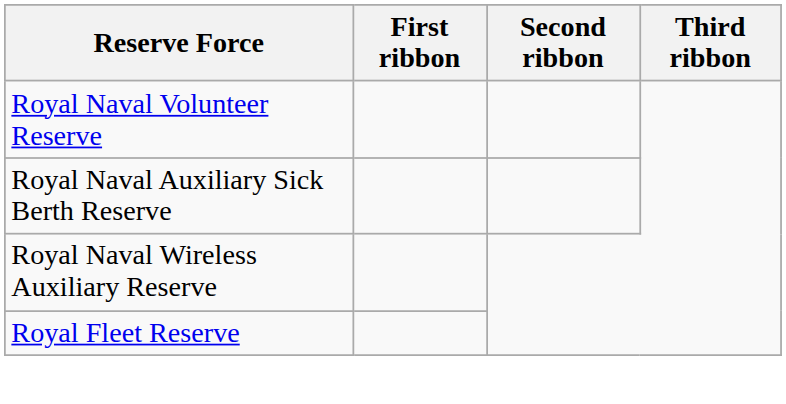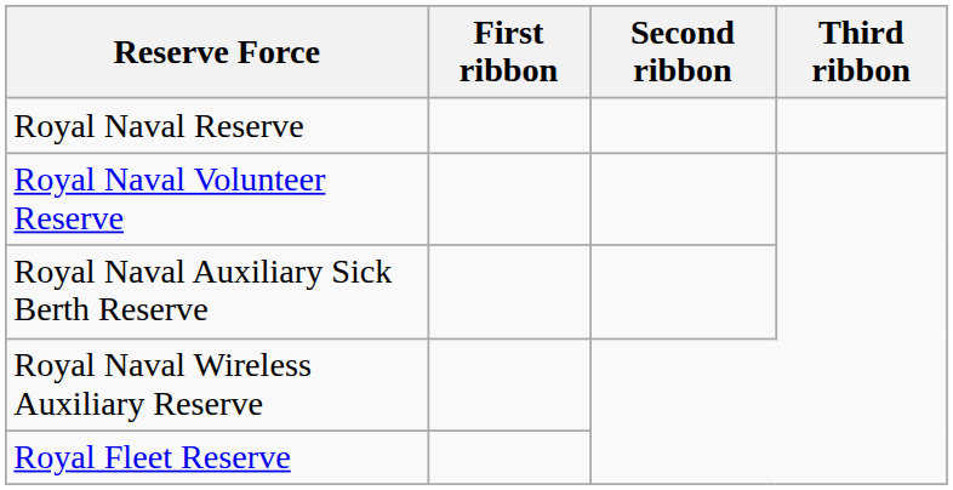+ row: Royal Naval Reserve
